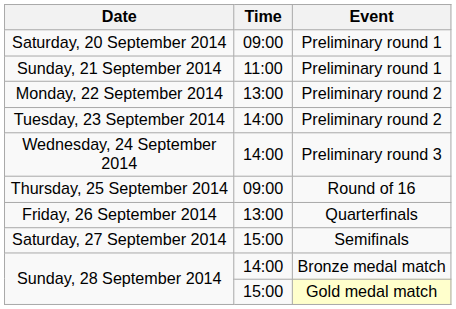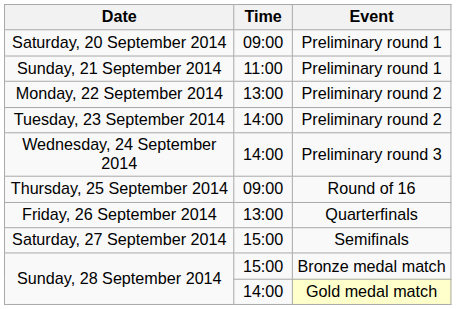Sunday, 28 September 2014 / Bronze medal match | Time: 14:00 -> 15:00
Sunday, 28 September 2014 / Gold medal match | Time: 15:00 -> 14:00
